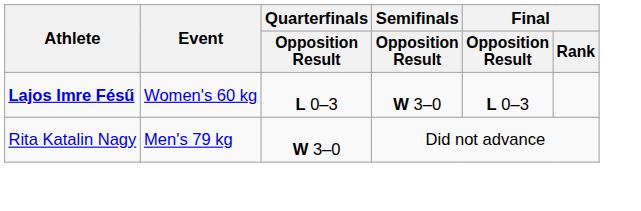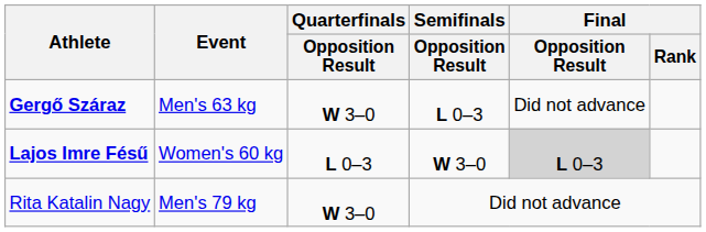+ row: Gergő Száraz | Men's 63 kg | W 3–0 | L 0–3 | Did not advance
Lajos Imre Fésű | Final / Opposition Result: no background -> lightgrey background
